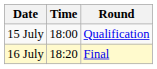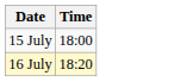- column: Round | Qualification | Final
